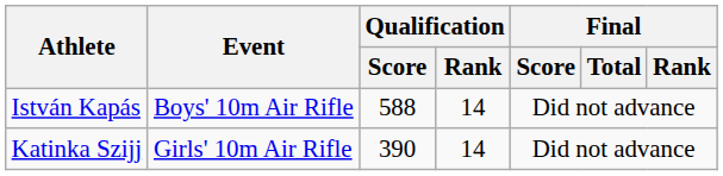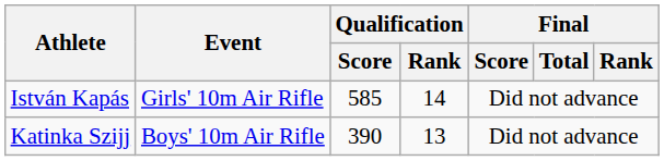István Kapás | Event: Boys' 10m Air Rifle -> Girls' 10m Air Rifle
István Kapás | Qualification / Score: 588 -> 585
Katinka Szijj | Event: Girls' 10m Air Rifle -> Boys' 10m Air Rifle
Katinka Szijj | Qualification / Rank: 14 -> 13
